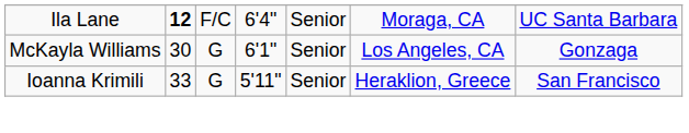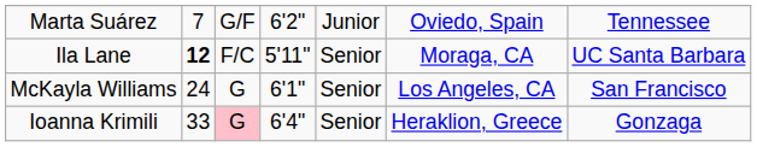+ row: Marta Suárez | 7 | G/F | 6'2" | Junior | Oviedo, Spain | Tennessee
Ila Lane | column 4: 6'4" -> 5'11"
McKayla Williams | column 2: 30 -> 24
McKayla Williams | column 7: Gonzaga -> San Francisco
Ioanna Krimili | column 3: no background -> pink background
Ioanna Krimili | column 4: 5'11" -> 6'4"
Ioanna Krimili | column 7: San Francisco -> Gonzaga
